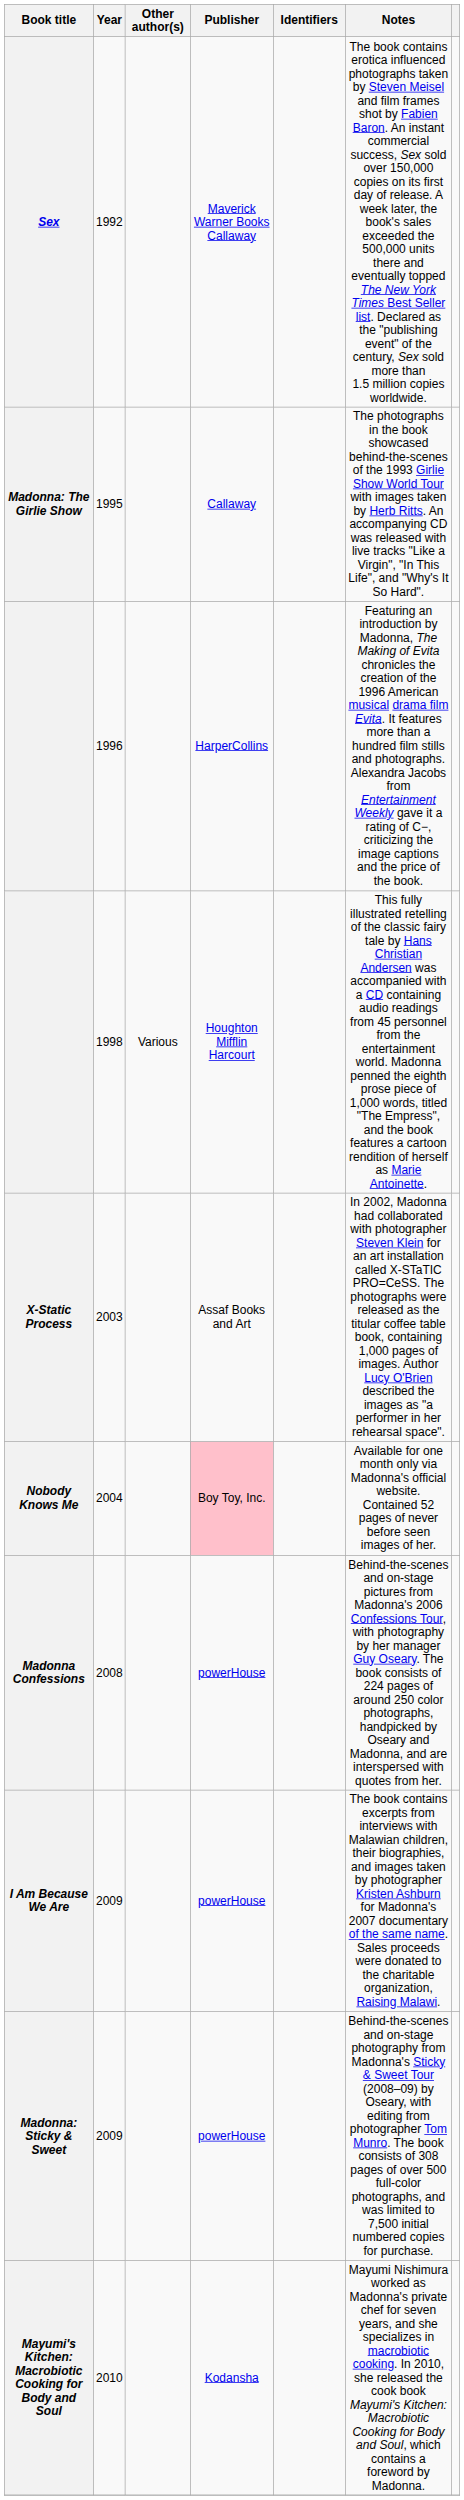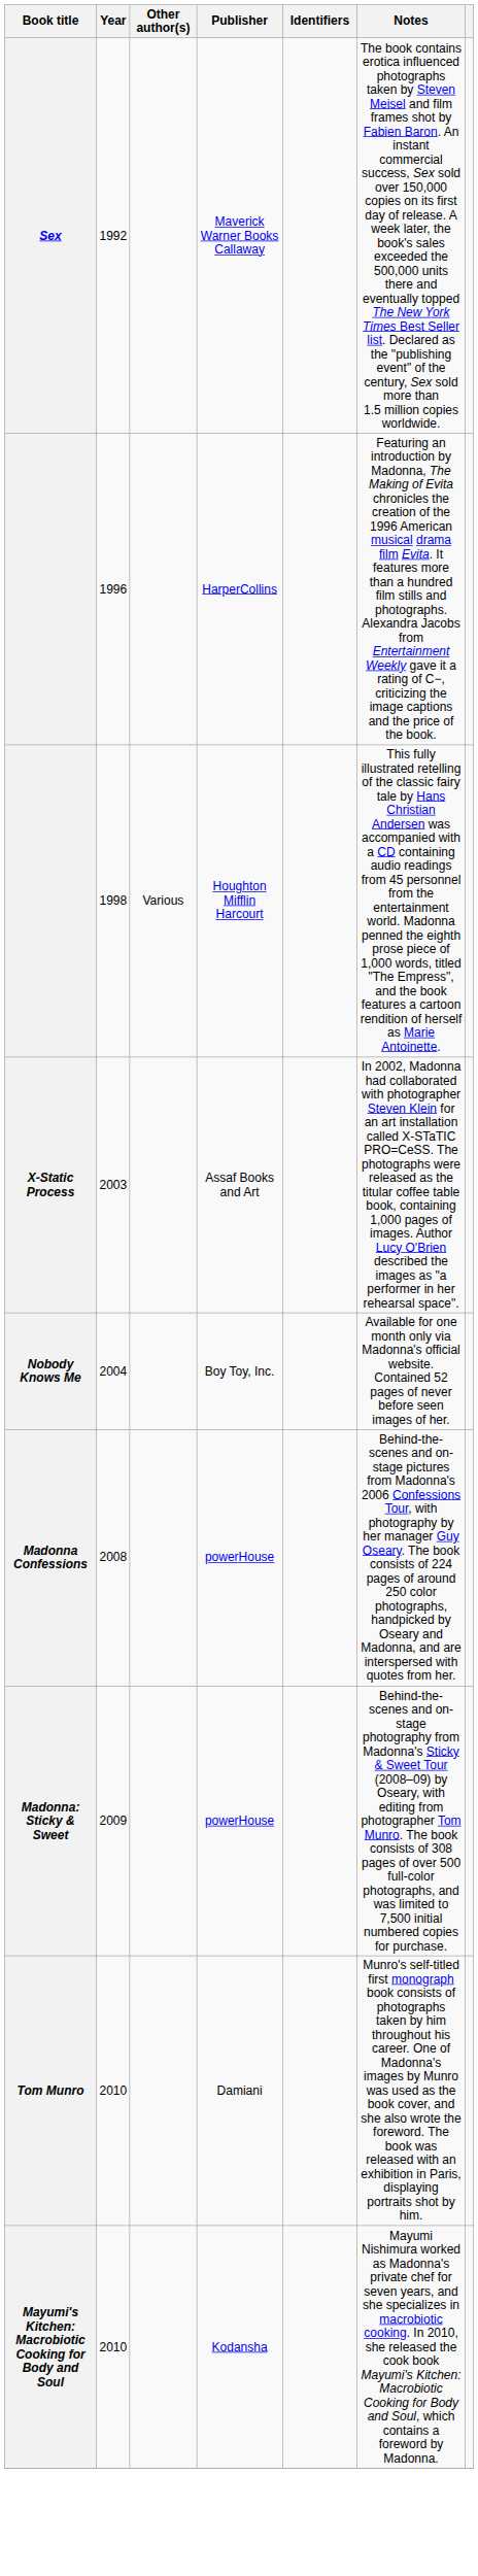- row: Madonna: The Girlie Show | 1995 | Callaway | The photographs in the book showcased behind-the-scenes of the 1993 Girlie Show World Tour with images taken by Herb Ritts. An accompanying CD was released with live tracks "Like a Virgin", "In This Life", and "Why's It So Hard".
Nobody Knows Me | Publisher: pink background -> no background
- row: I Am Because We Are | 2009 | powerHouse | The book contains excerpts from interviews with Malawian children, their biographies, and images taken by photographer Kristen Ashburn for Madonna's 2007 documentary of the same name. Sales proceeds were donated to the charitable organization, Raising Malawi.
+ row: Tom Munro | 2010 | Damiani | Munro's self-titled first monograph book consists of photographs taken by him throughout his career. One of Madonna's images by Munro was used as the book cover, and she also wrote the foreword. The book was released with an exhibition in Paris, displaying portraits shot by him.
